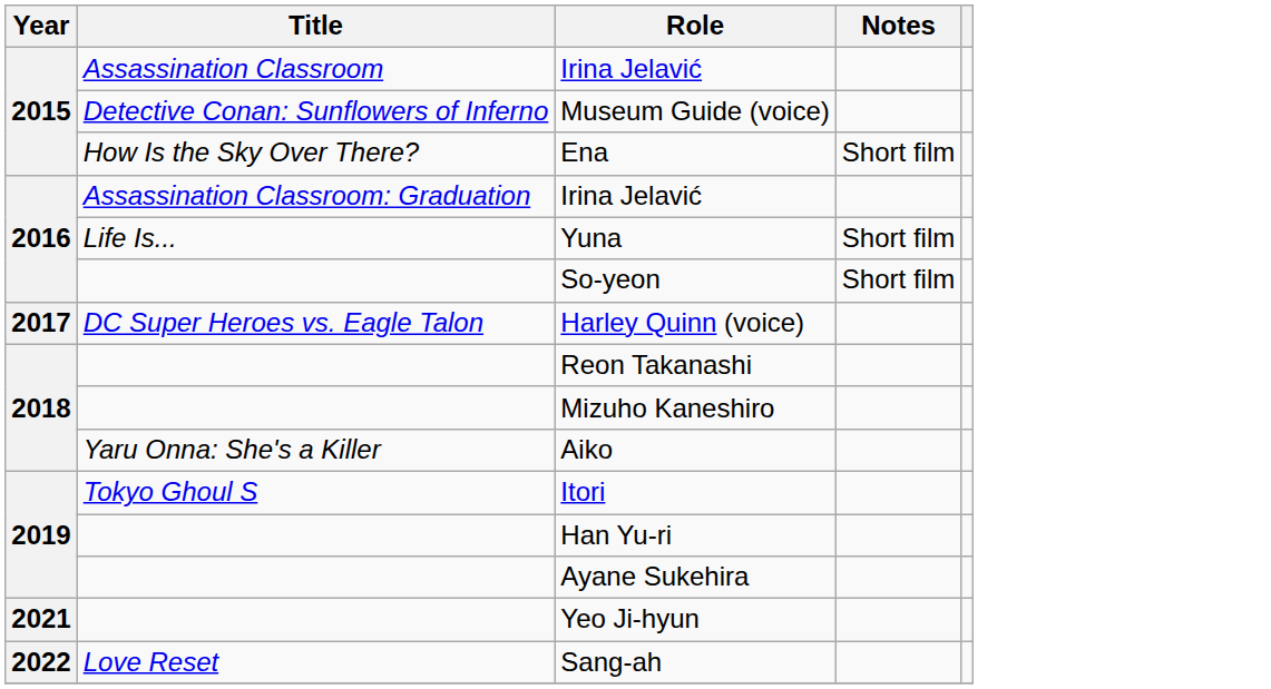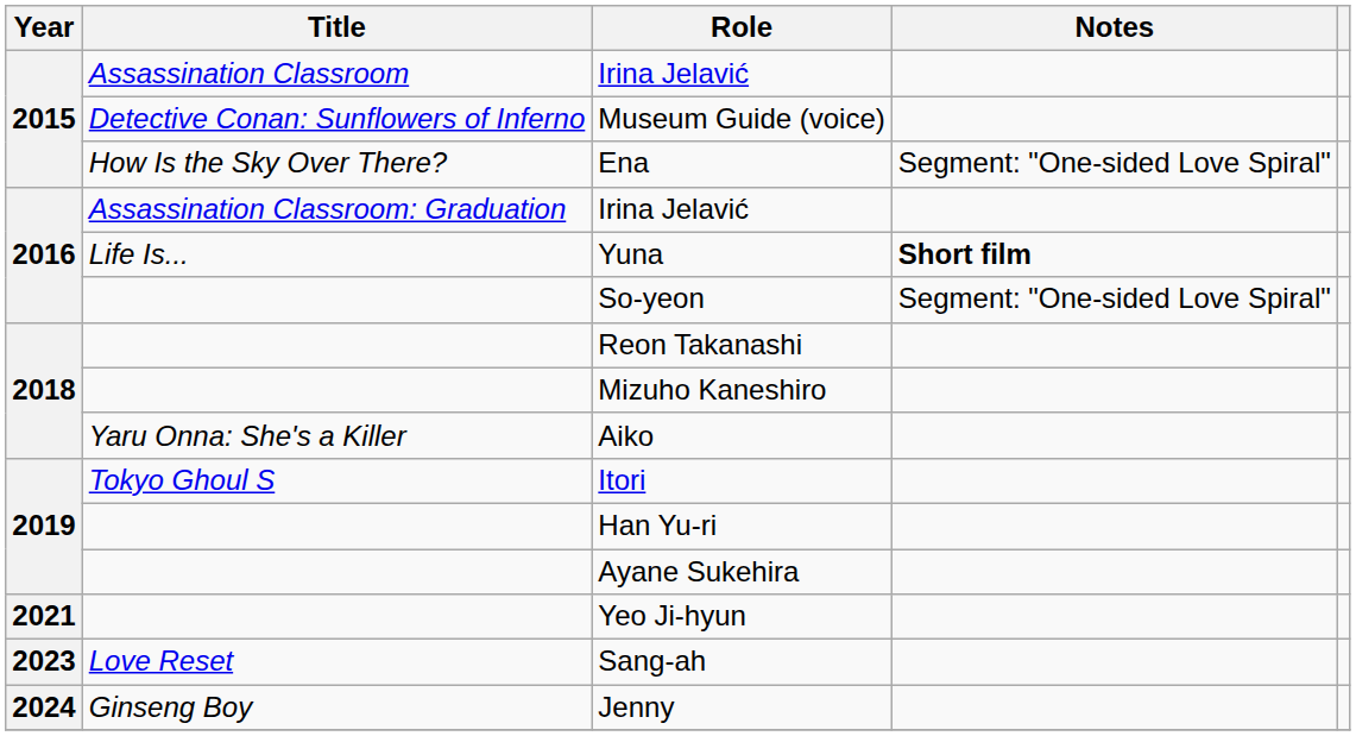Ena | Notes: Short film -> Segment: "One-sided Love Spiral"
Yuna | Notes: normal -> bold
So-yeon | Notes: Short film -> Segment: "One-sided Love Spiral"
- row: 2017 | DC Super Heroes vs. Eagle Talon | Harley Quinn (voice)
Sang-ah | Year: 2022 -> 2023
+ row: 2024 | Ginseng Boy | Jenny
